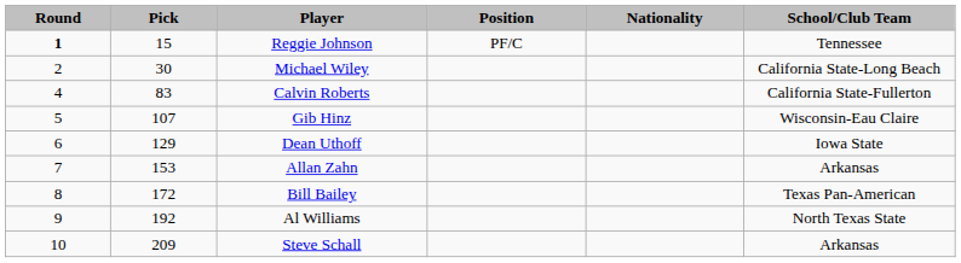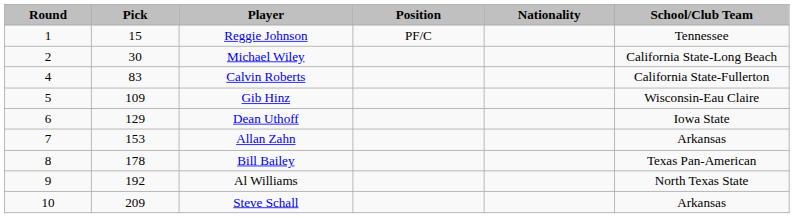Reggie Johnson | Round: bold -> normal
Gib Hinz | Pick: 107 -> 109
Bill Bailey | Pick: 172 -> 178
